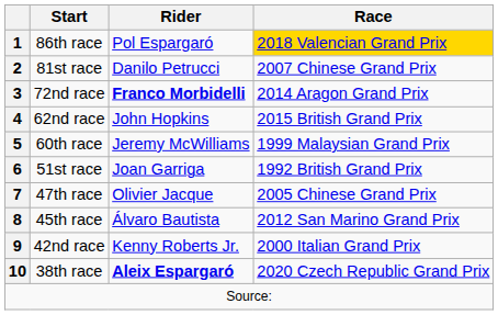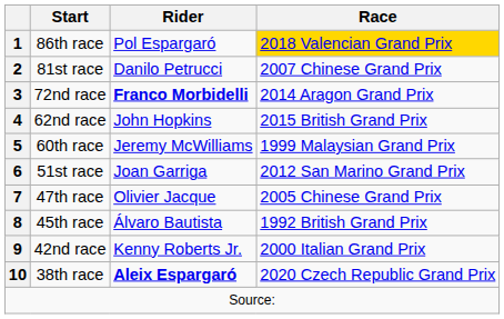6 | Race: 1992 British Grand Prix -> 2012 San Marino Grand Prix
8 | Race: 2012 San Marino Grand Prix -> 1992 British Grand Prix
